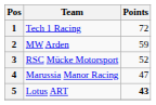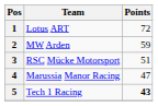1 | Team: Tech 1 Racing -> Lotus ART
3 | Points: 52 -> 51
5 | Team: Lotus ART -> Tech 1 Racing
